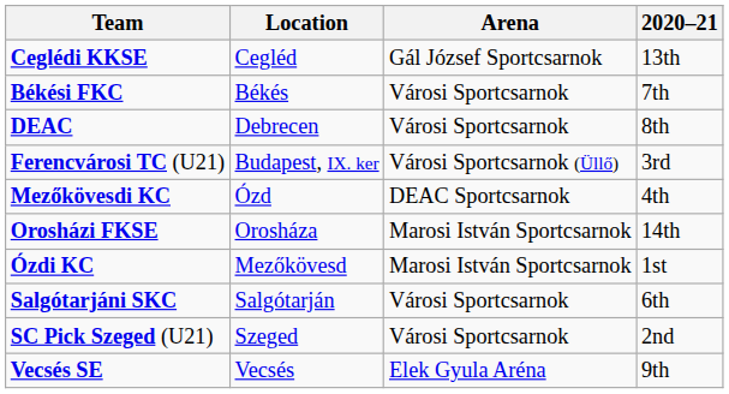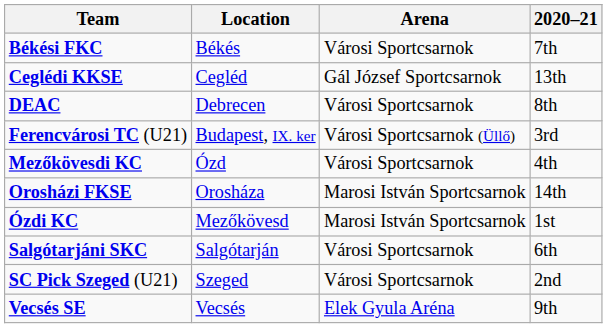rows swapped: Békési FKC <-> Ceglédi KKSE
Mezőkövesdi KC | Arena: DEAC Sportcsarnok -> Városi Sportcsarnok
